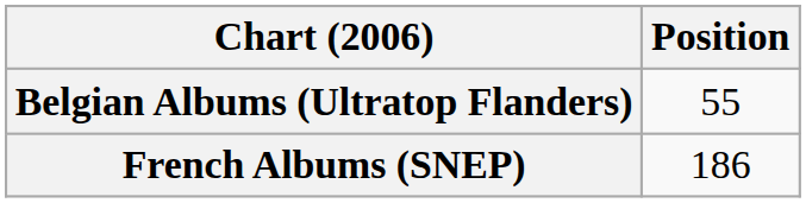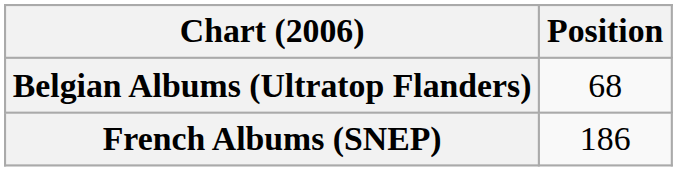Belgian Albums (Ultratop Flanders) | Position: 55 -> 68
